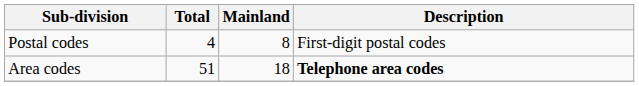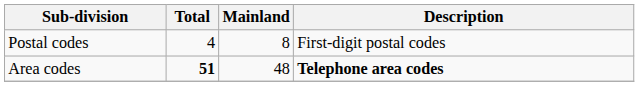Area codes | Total: normal -> bold
Area codes | Mainland: 18 -> 48
